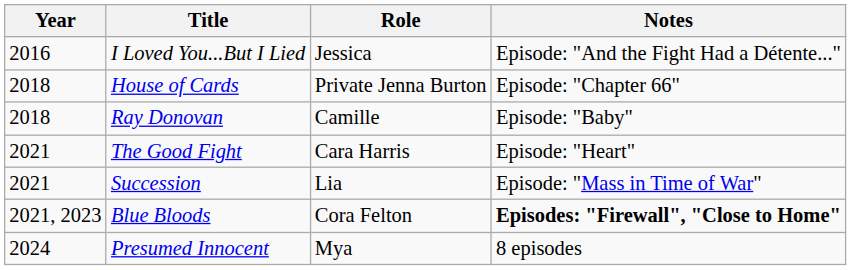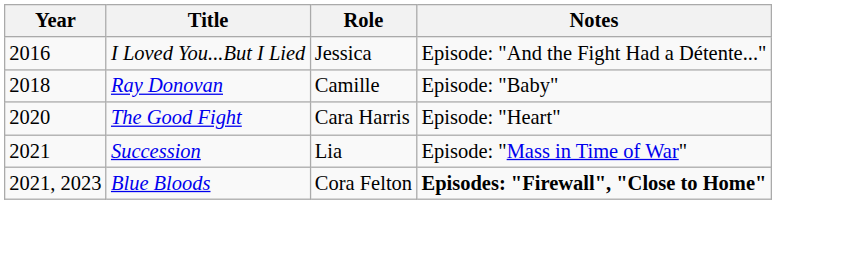- row: 2018 | House of Cards | Private Jenna Burton | Episode: "Chapter 66"
The Good Fight | Year: 2021 -> 2020
- row: 2024 | Presumed Innocent | Mya | 8 episodes
